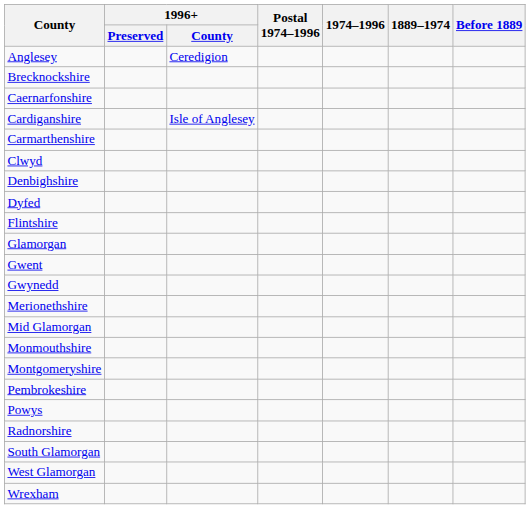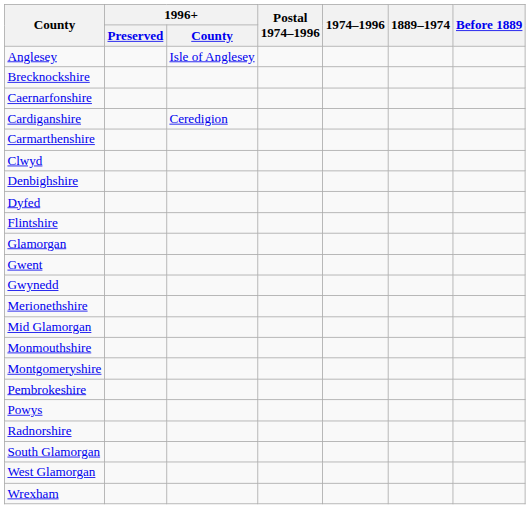Anglesey | 1996+ / County: Ceredigion -> Isle of Anglesey
Cardiganshire | 1996+ / County: Isle of Anglesey -> Ceredigion
